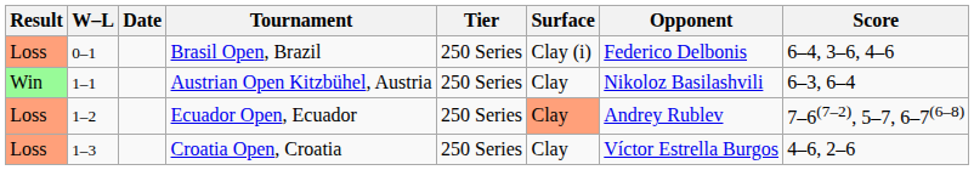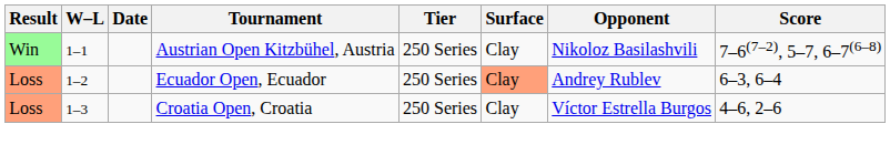- row: Loss | 0–1 | Brasil Open, Brazil | 250 Series | Clay (i) | Federico Delbonis | 6–4, 3–6, 4–6
Austrian Open Kitzbühel, Austria | Score: 6–3, 6–4 -> 7–6(7–2), 5–7, 6–7(6–8)
Ecuador Open, Ecuador | Score: 7–6(7–2), 5–7, 6–7(6–8) -> 6–3, 6–4
